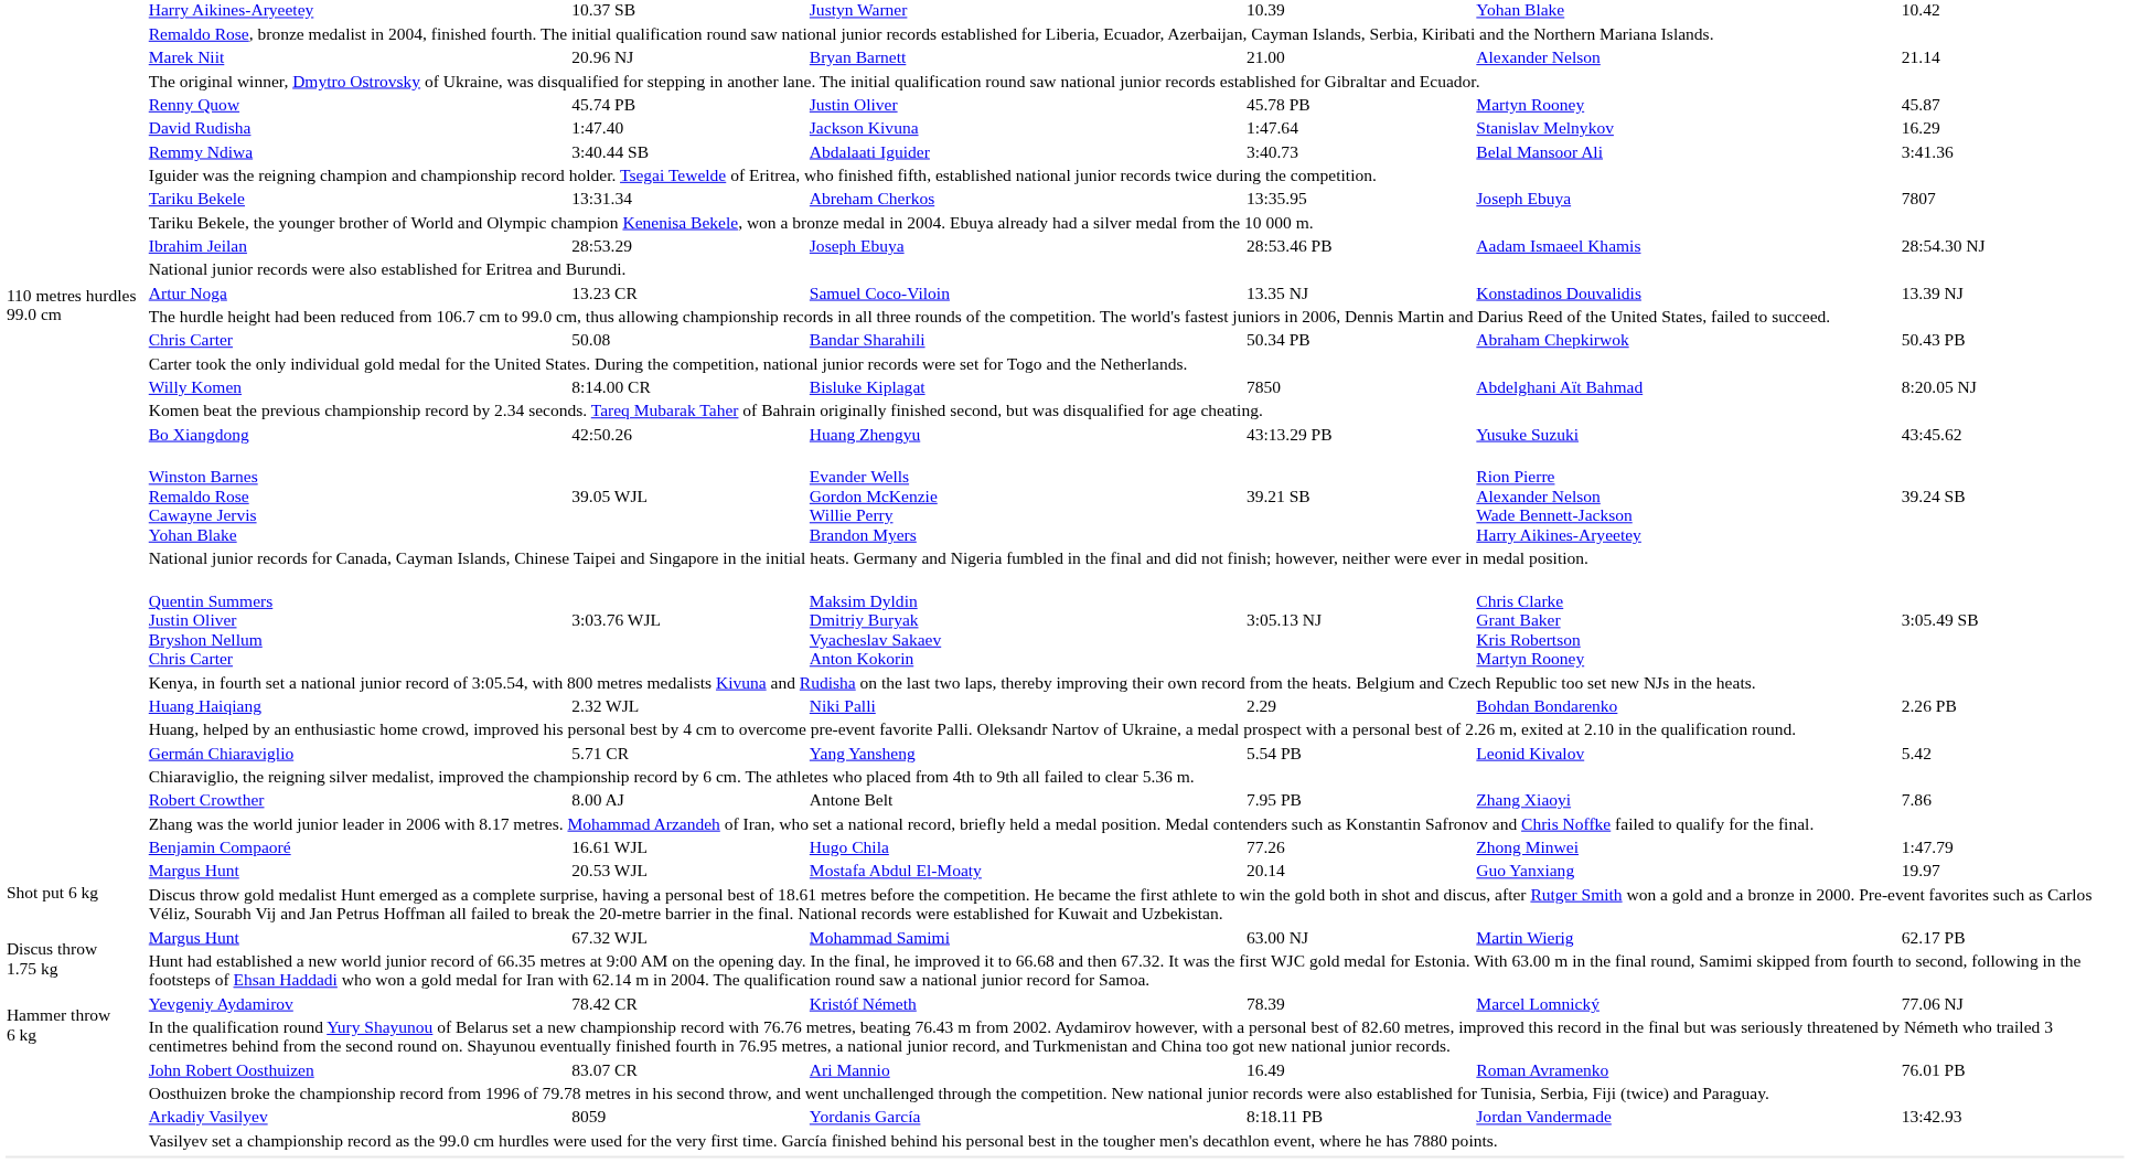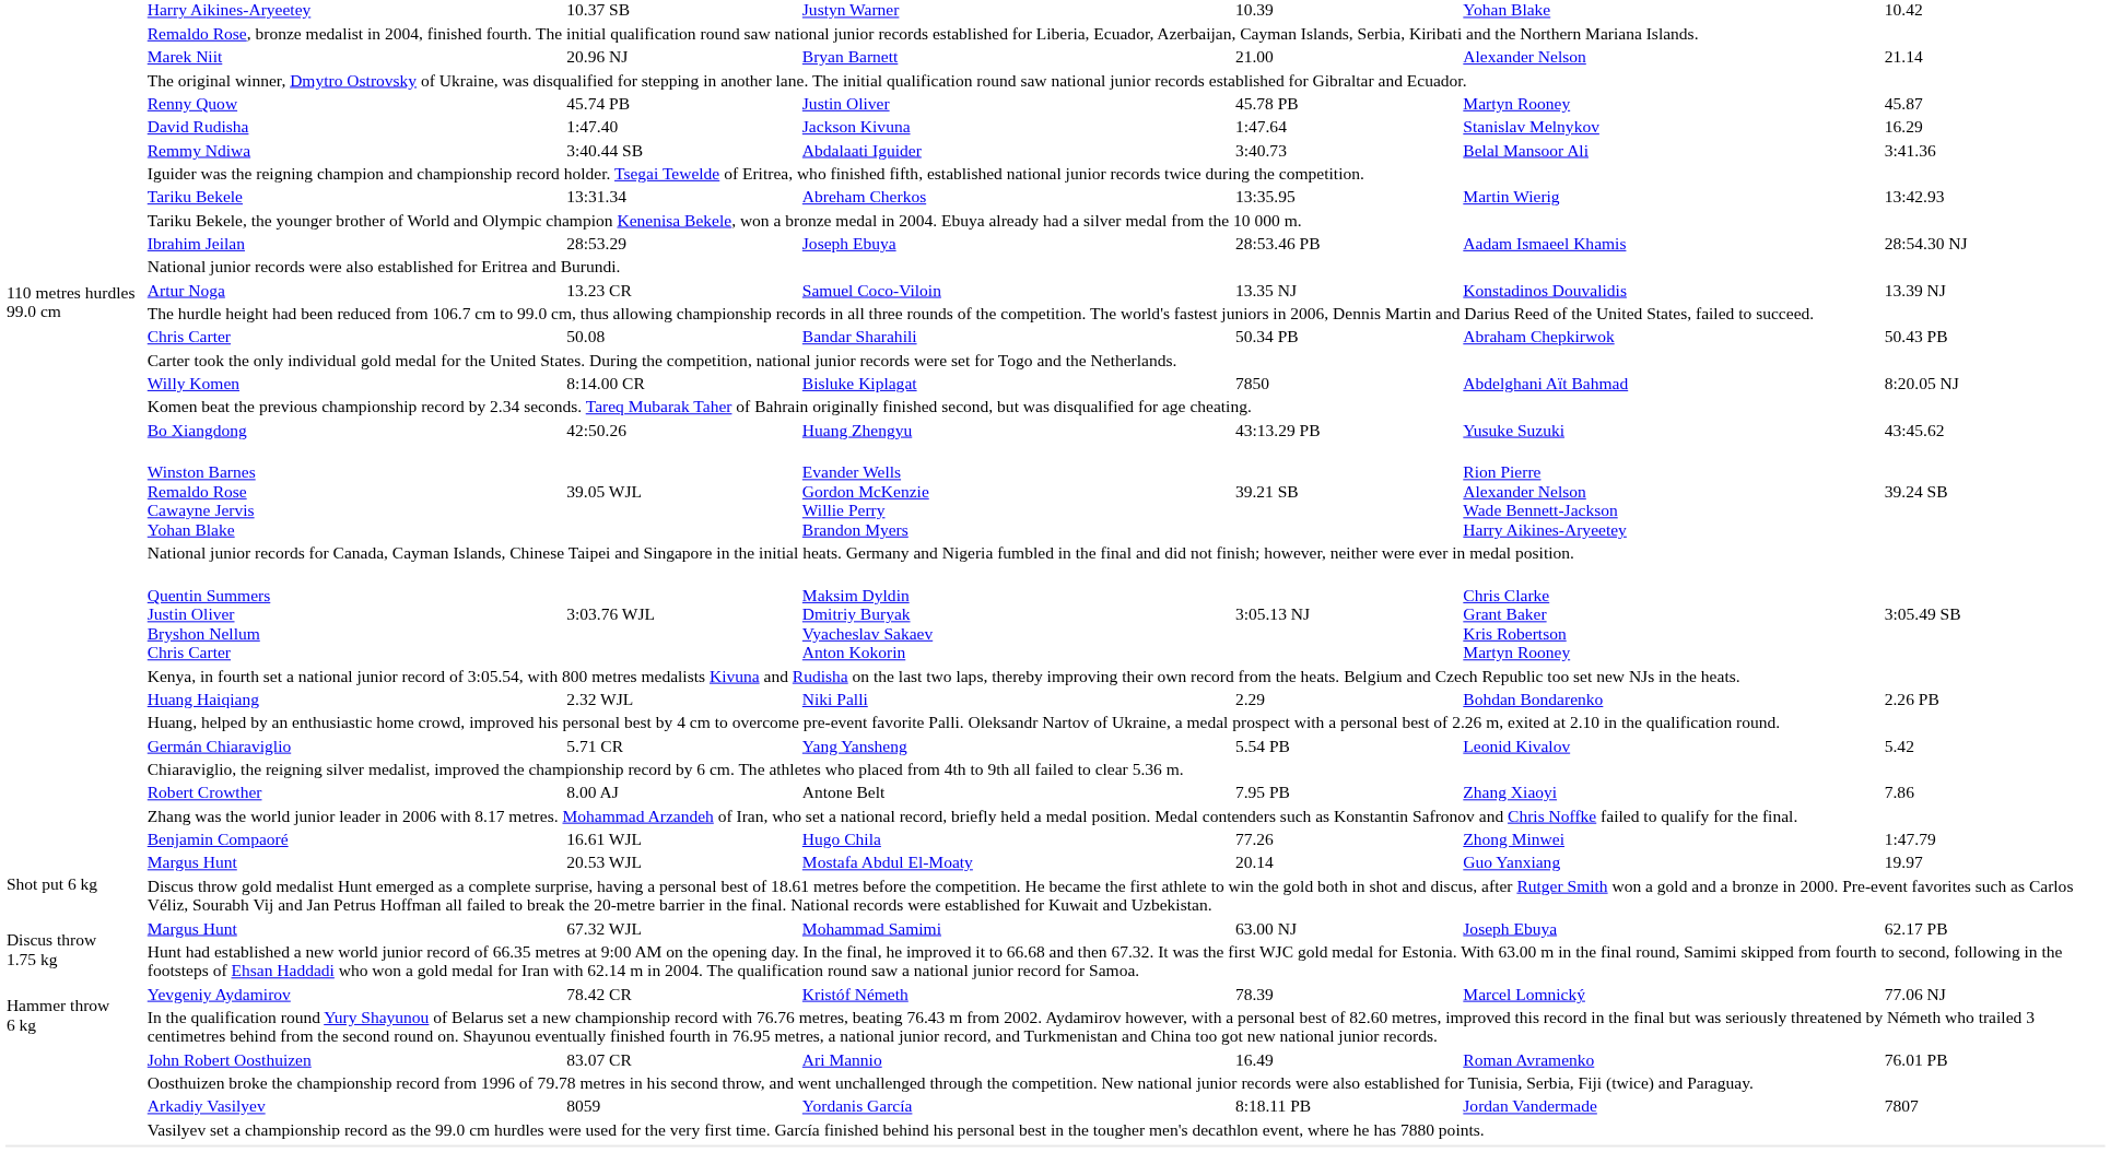13:31.34 | column 6: Joseph Ebuya -> Martin Wierig
13:31.34 | column 7: 7807 -> 13:42.93
67.32 WJL | column 6: Martin Wierig -> Joseph Ebuya
8059 | column 7: 13:42.93 -> 7807
